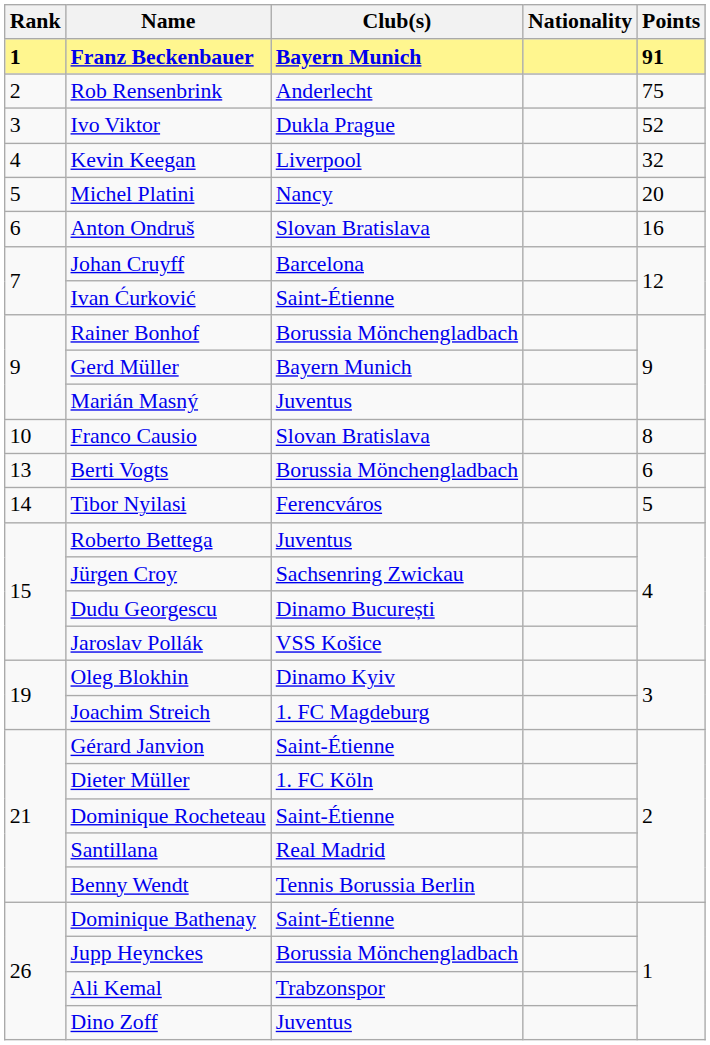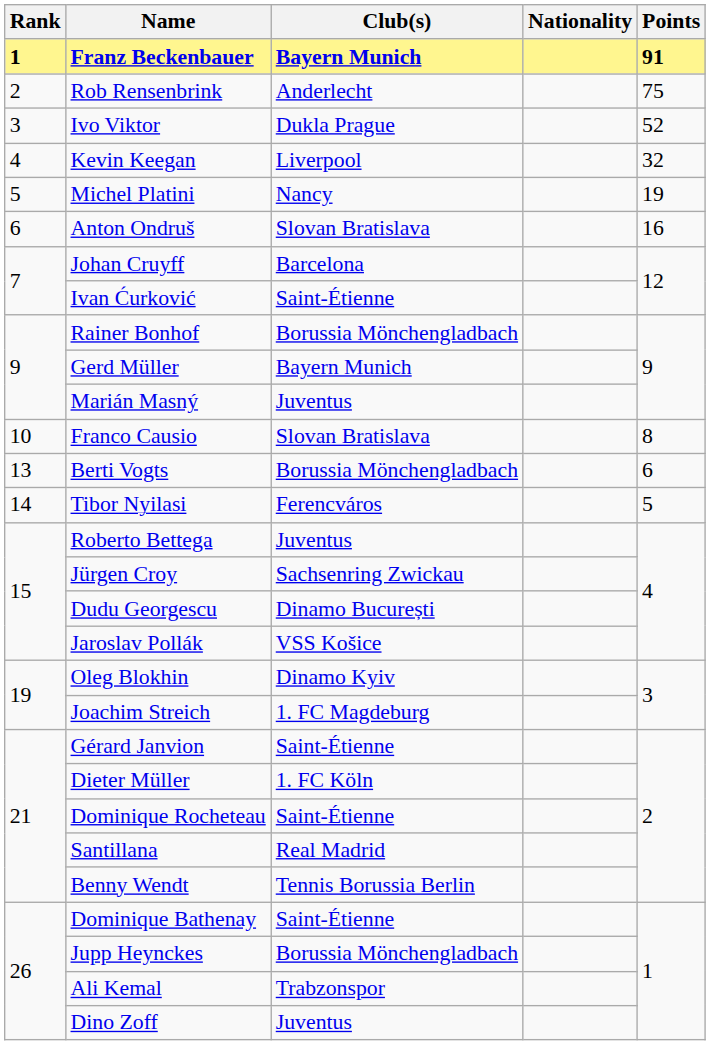Michel Platini | Points: 20 -> 19
